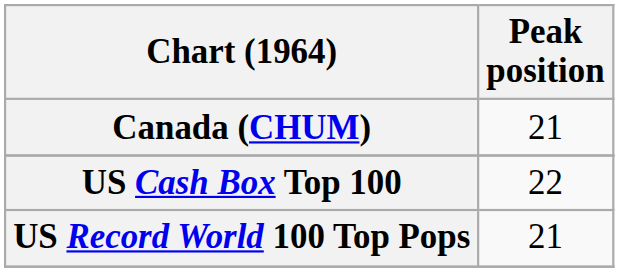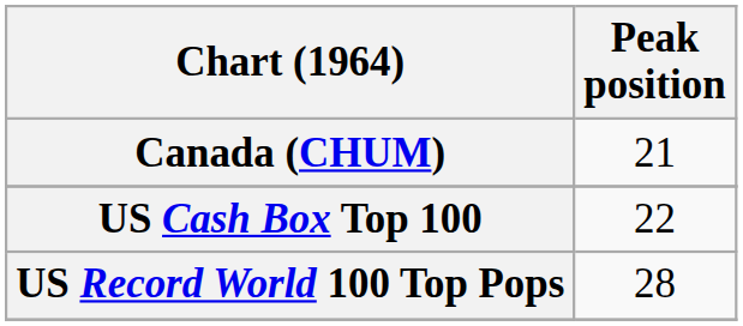US Record World 100 Top Pops | Peak position: 21 -> 28
